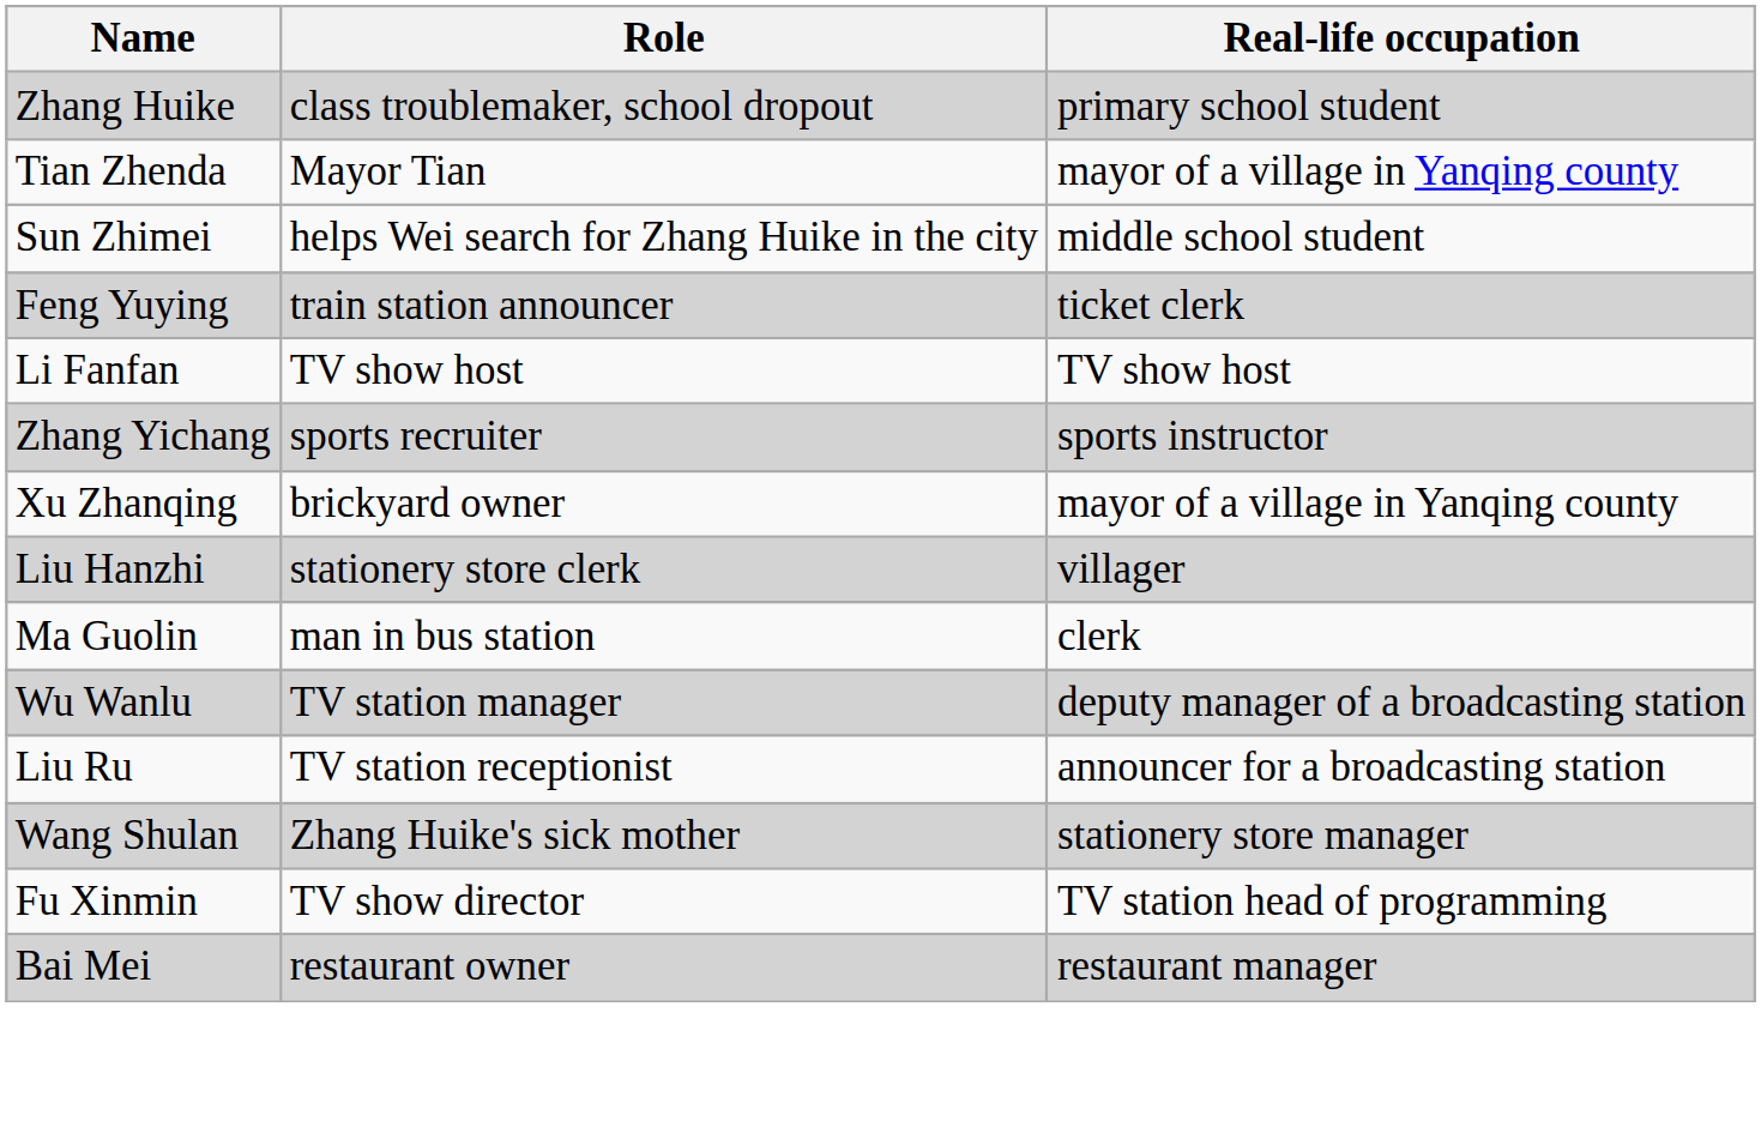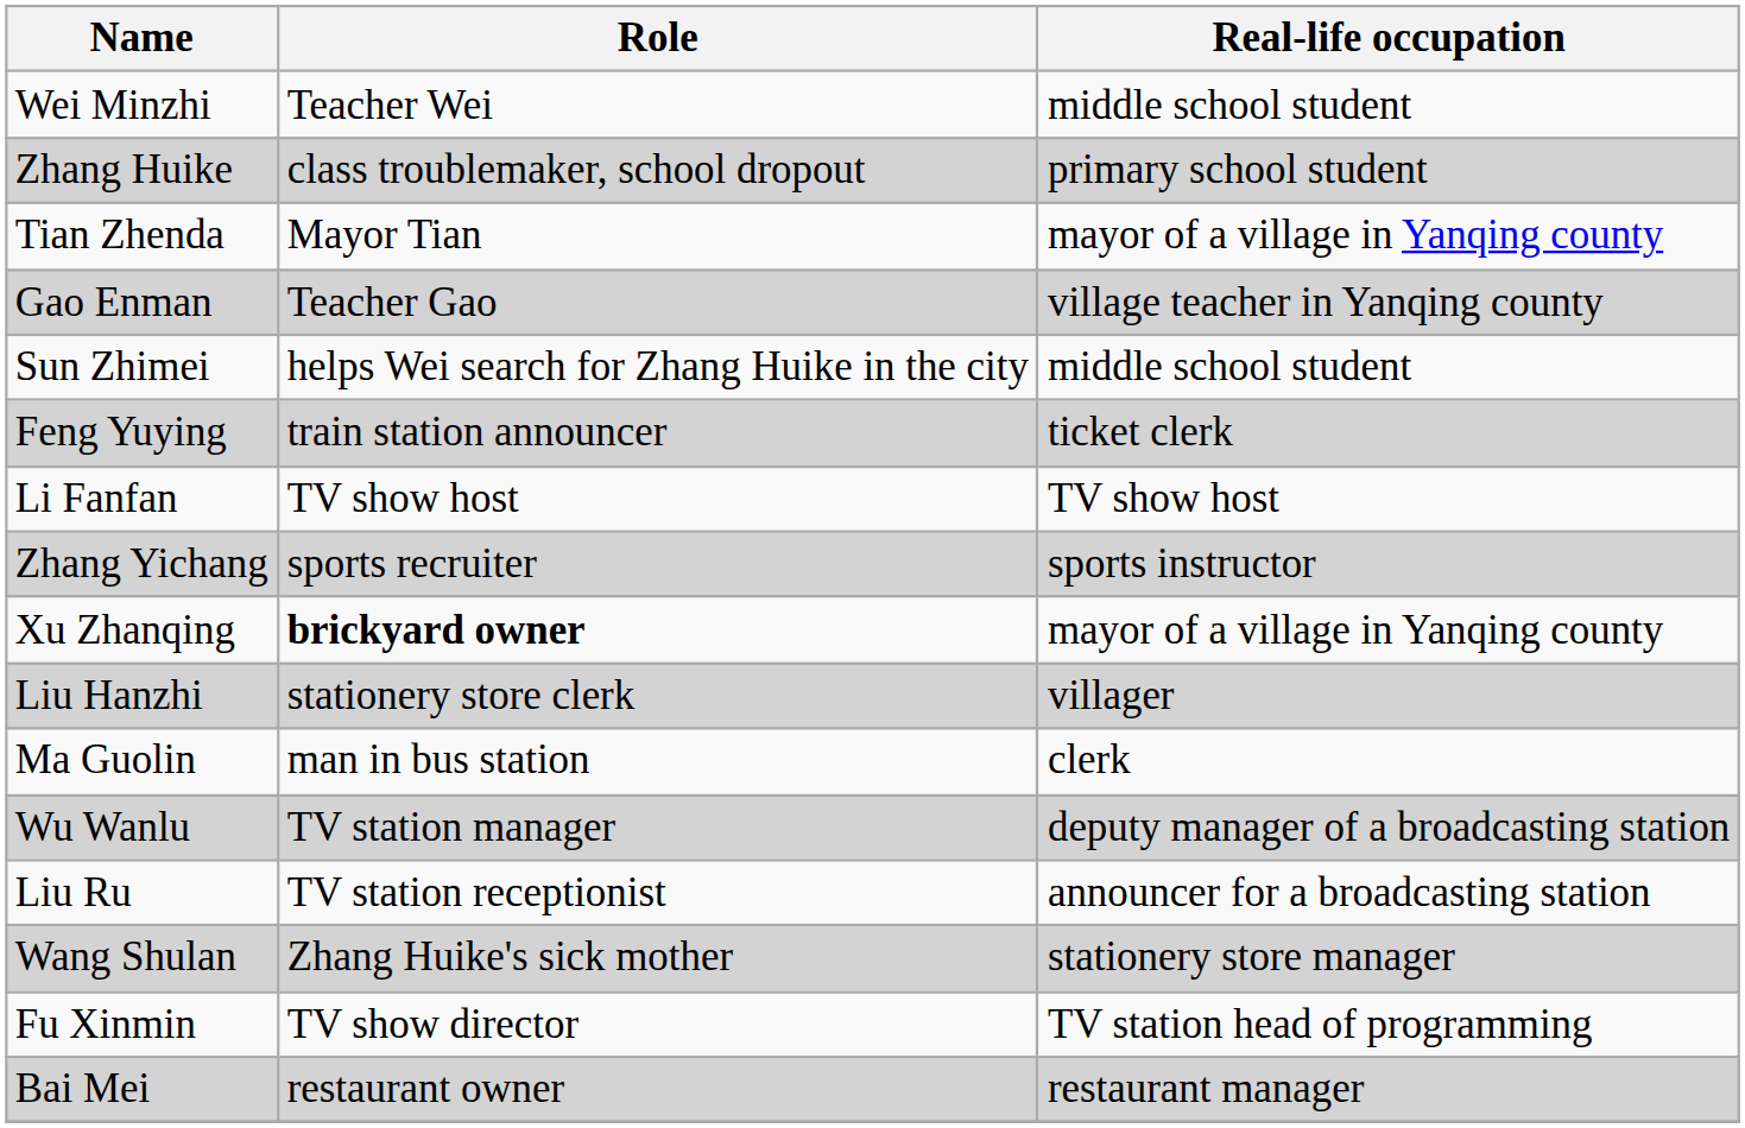+ row: Wei Minzhi | Teacher Wei | middle school student
+ row: Gao Enman | Teacher Gao | village teacher in Yanqing county
Xu Zhanqing | Role: normal -> bold
